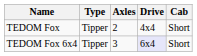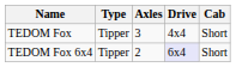TEDOM Fox | Axles: 2 -> 3
TEDOM Fox 6x4 | Axles: 3 -> 2
